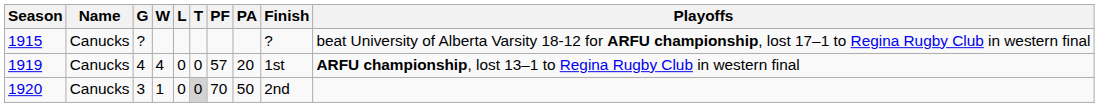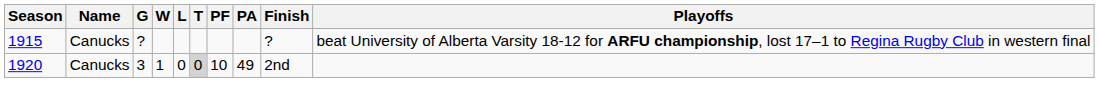- row: 1919 | Canucks | 4 | 4 | 0 | 0 | 57 | 20 | 1st | ARFU championship, lost 13–1 to Regina Rugby Club in western final
1920 | PF: 70 -> 10
1920 | PA: 50 -> 49
